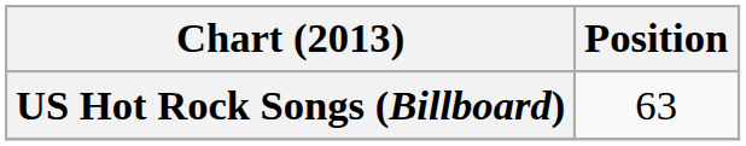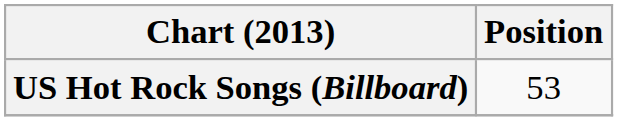US Hot Rock Songs (Billboard) | Position: 63 -> 53
